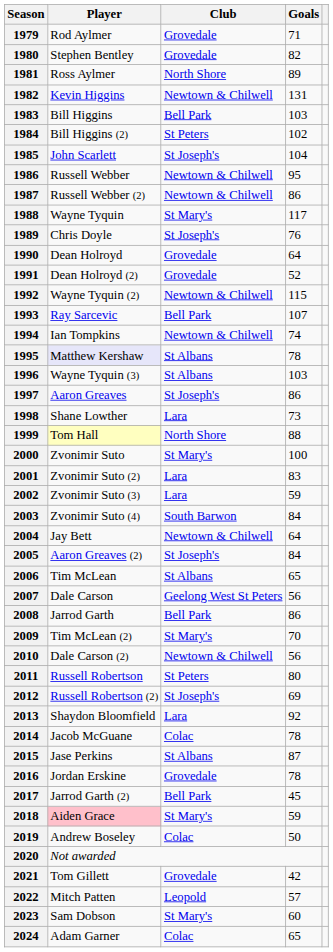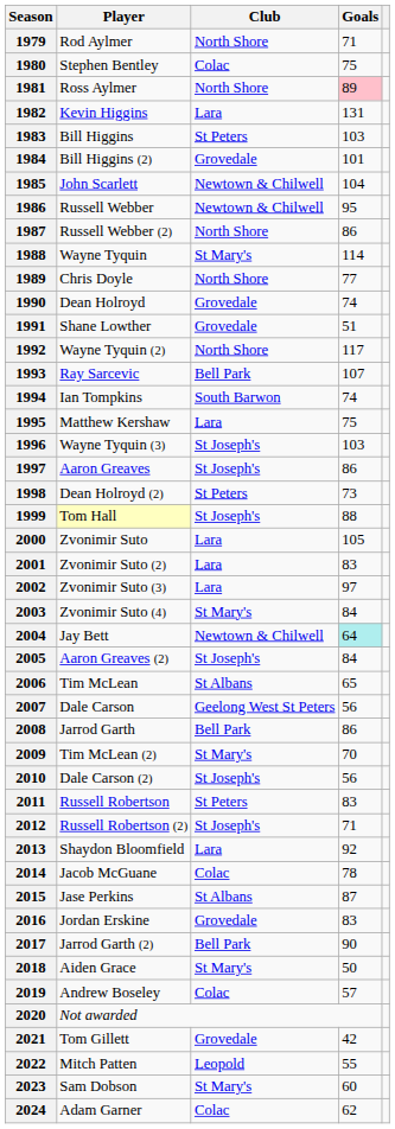1979 | Club: Grovedale -> North Shore
1980 | Club: Grovedale -> Colac
1980 | Goals: 82 -> 75
1981 | Goals: no background -> pink background
1982 | Club: Newtown & Chilwell -> Lara
1983 | Club: Bell Park -> St Peters
1984 | Club: St Peters -> Grovedale
1984 | Goals: 102 -> 101
1985 | Club: St Joseph's -> Newtown & Chilwell
1987 | Club: Newtown & Chilwell -> North Shore
1988 | Goals: 117 -> 114
1989 | Club: St Joseph's -> North Shore
1989 | Goals: 76 -> 77
1990 | Goals: 64 -> 74
1991 | Player: Dean Holroyd (2) -> Shane Lowther
1991 | Goals: 52 -> 51
1992 | Club: Newtown & Chilwell -> North Shore
1992 | Goals: 115 -> 117
1994 | Club: Newtown & Chilwell -> South Barwon
1995 | Player: lavender background -> no background
1995 | Club: St Albans -> Lara
1995 | Goals: 78 -> 75
1996 | Club: St Albans -> St Joseph's
1998 | Player: Shane Lowther -> Dean Holroyd (2)
1998 | Club: Lara -> St Peters
1999 | Club: North Shore -> St Joseph's
2000 | Club: St Mary's -> Lara
2000 | Goals: 100 -> 105
2002 | Goals: 59 -> 97
2003 | Club: South Barwon -> St Mary's
2004 | Goals: no background -> paleturquoise background
2010 | Club: Newtown & Chilwell -> St Joseph's
2011 | Goals: 80 -> 83
2012 | Goals: 69 -> 71
2016 | Goals: 78 -> 83
2017 | Goals: 45 -> 90
2018 | Player: pink background -> no background
2018 | Goals: 59 -> 50
2019 | Goals: 50 -> 57
2022 | Goals: 57 -> 55
2024 | Goals: 65 -> 62
